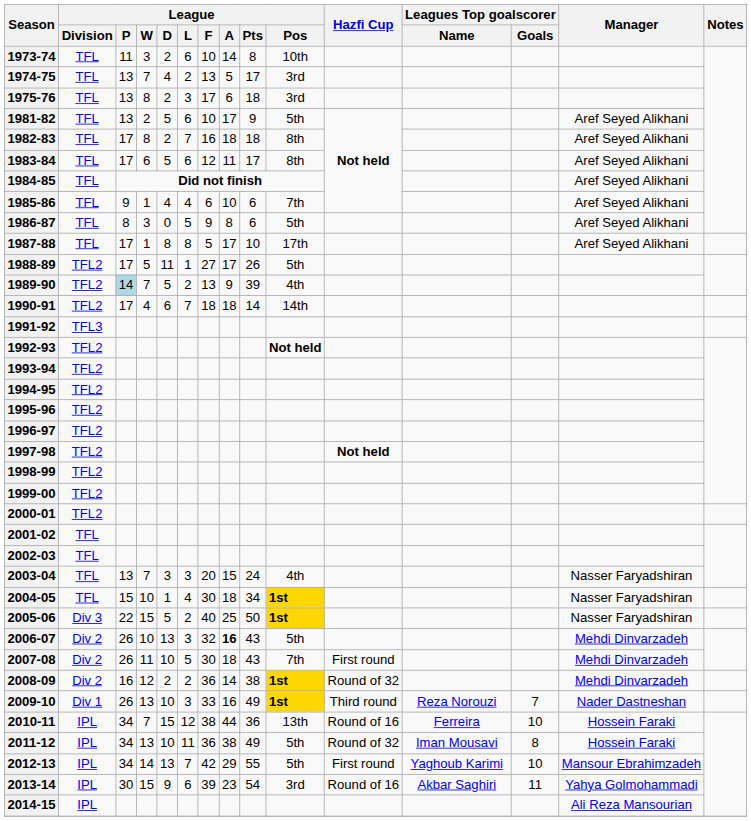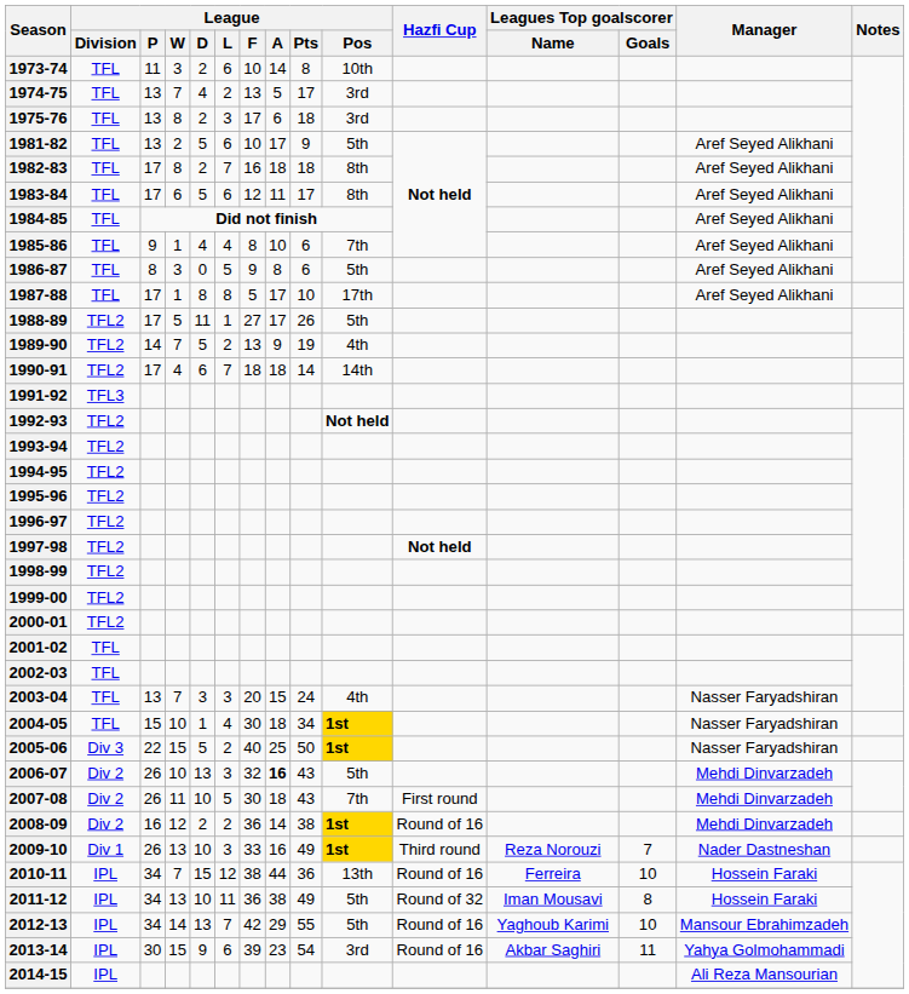1985-86 | League / F: 6 -> 8
1989-90 | League / P: lightblue background -> no background
1989-90 | League / Pts: 39 -> 19
2008-09 | Hazfi Cup: Round of 32 -> Round of 16
2012-13 | Hazfi Cup: First round -> Round of 16
